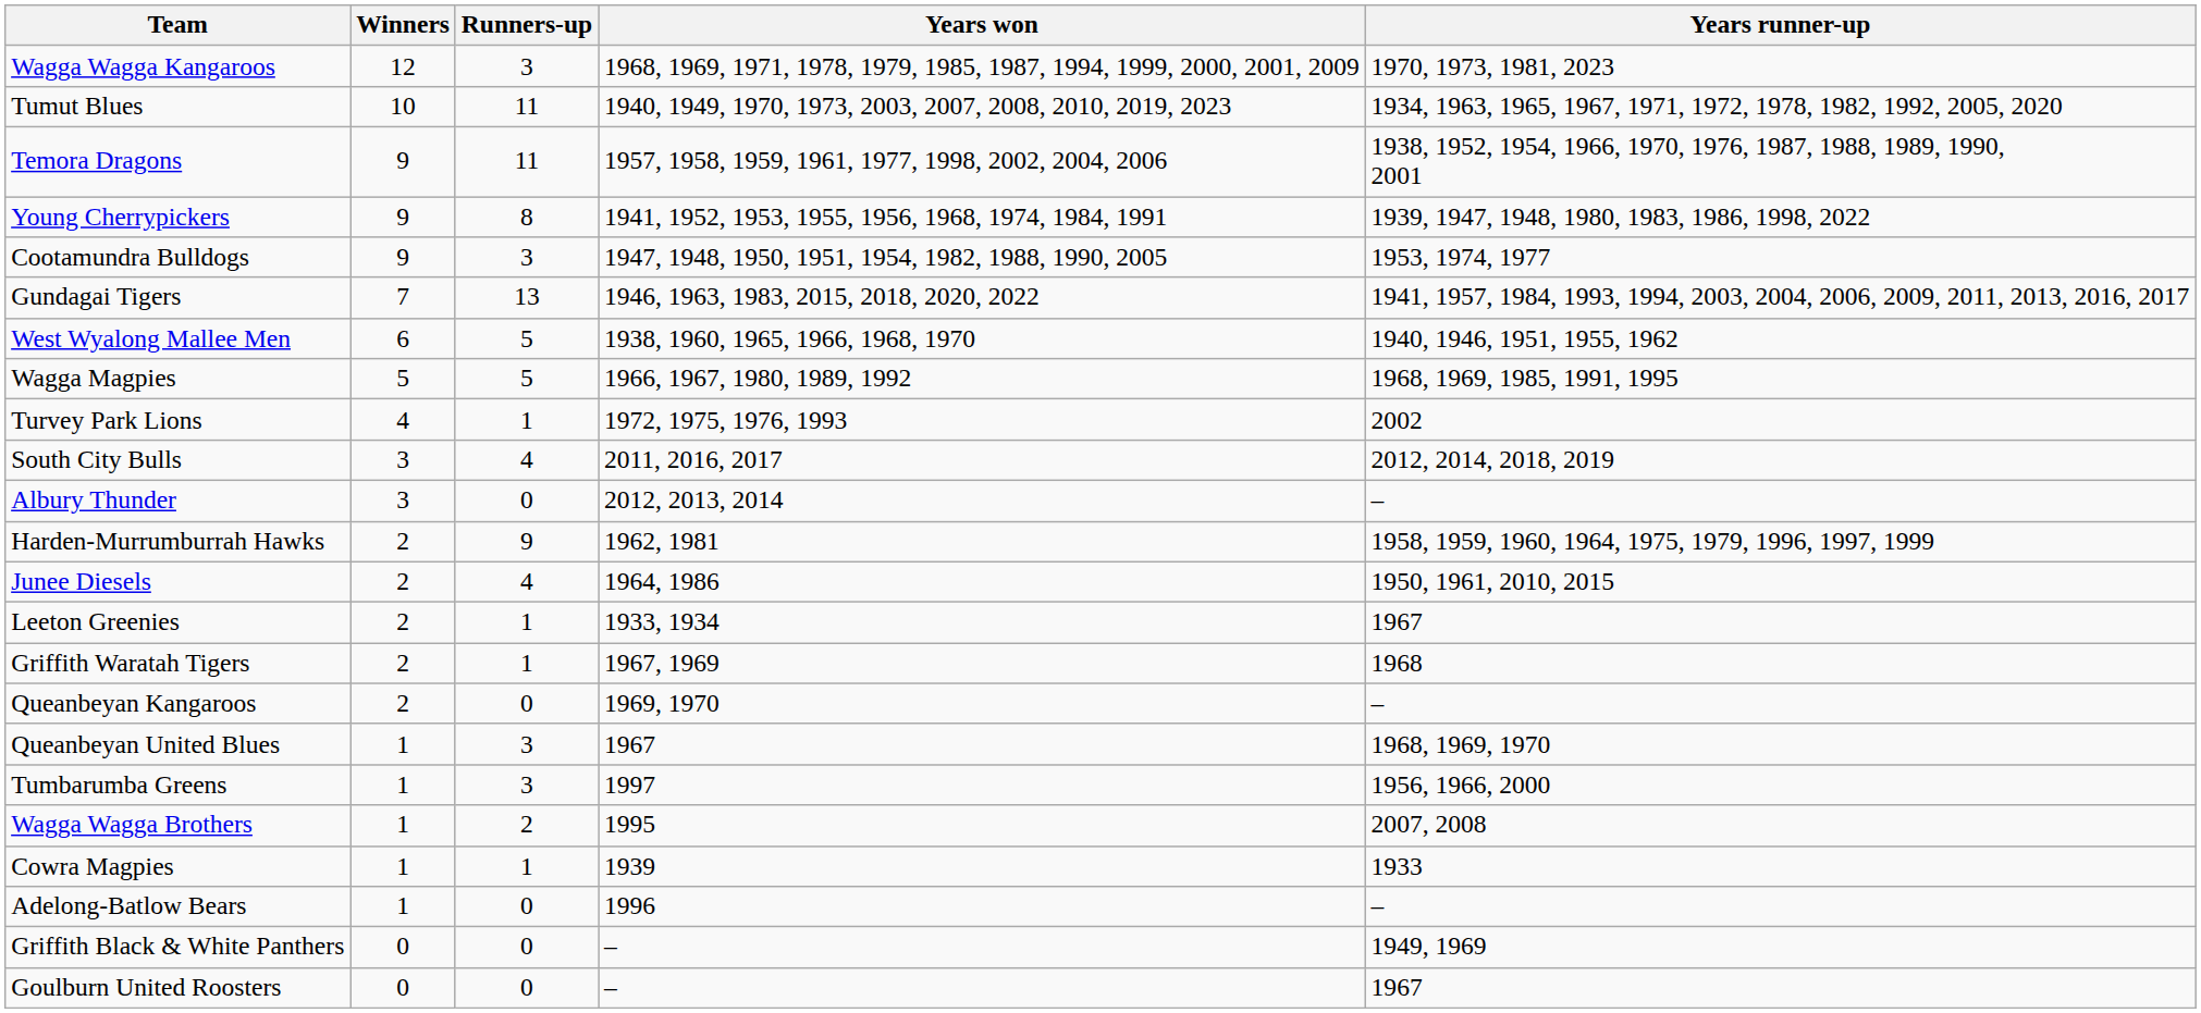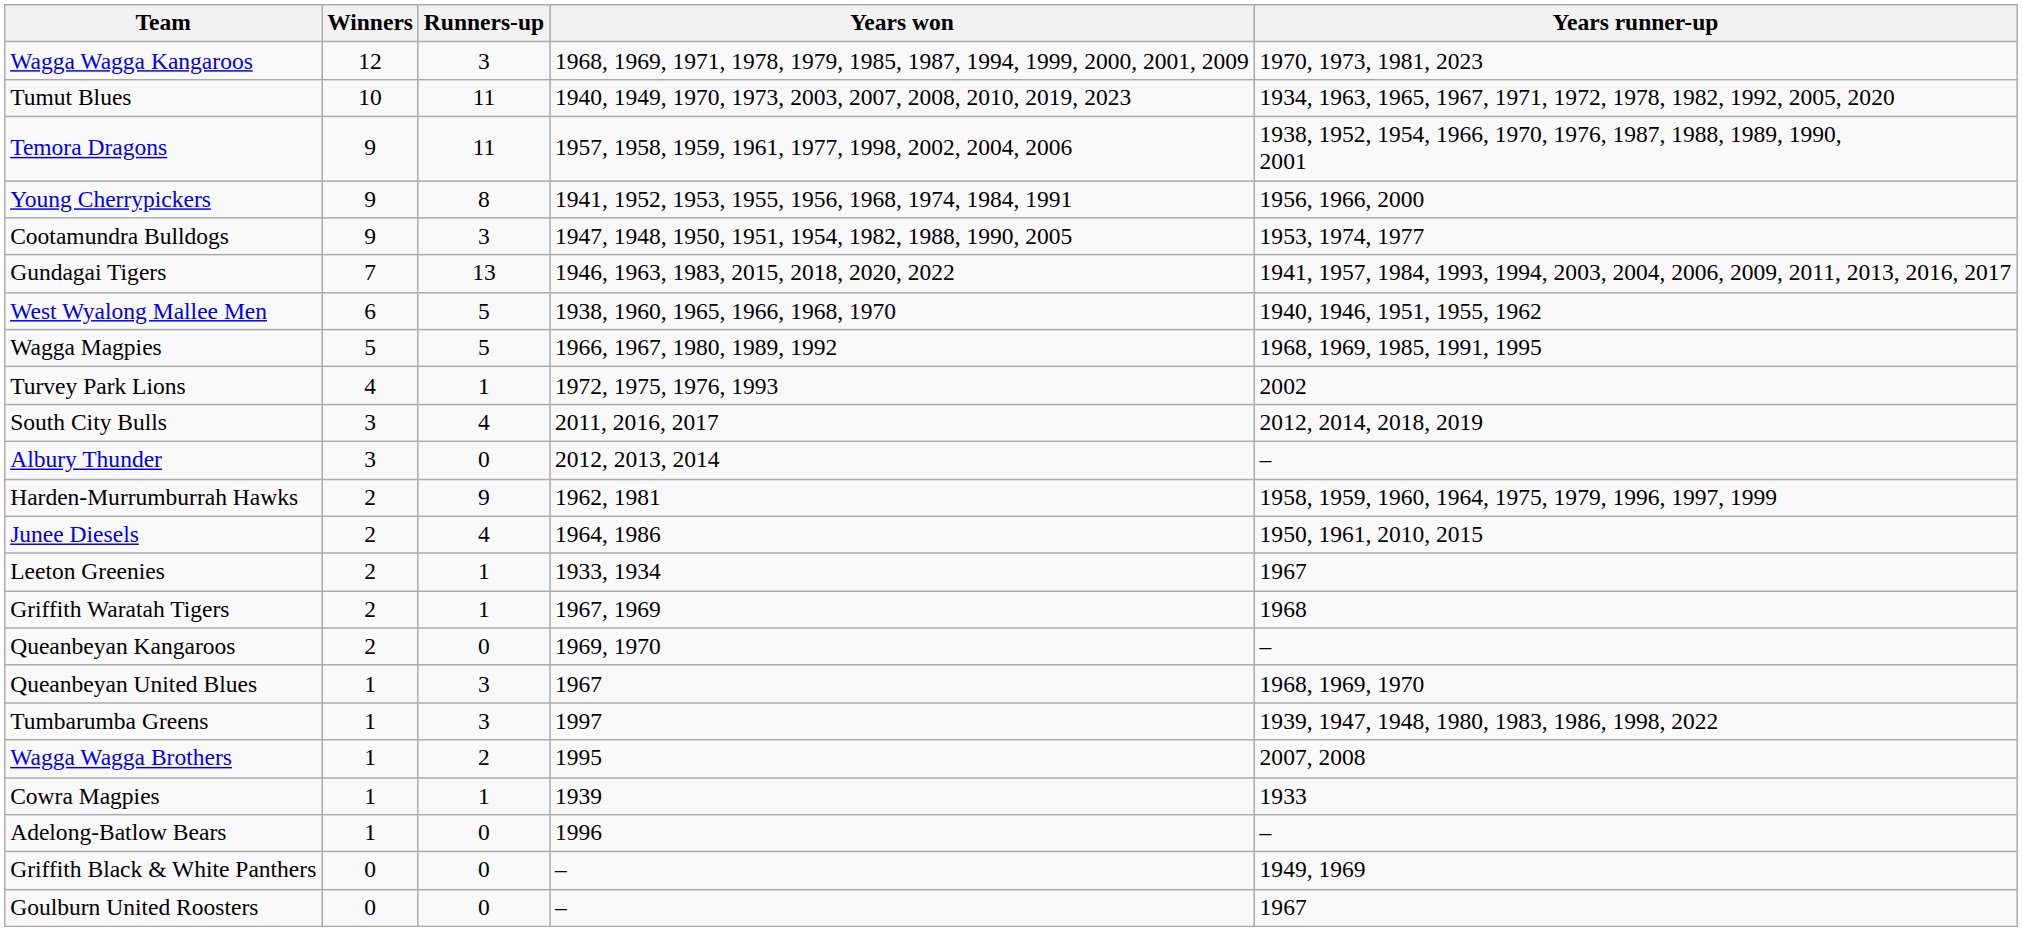Young Cherrypickers | Years runner-up: 1939, 1947, 1948, 1980, 1983, 1986, 1998, 2022 -> 1956, 1966, 2000
Tumbarumba Greens | Years runner-up: 1956, 1966, 2000 -> 1939, 1947, 1948, 1980, 1983, 1986, 1998, 2022
